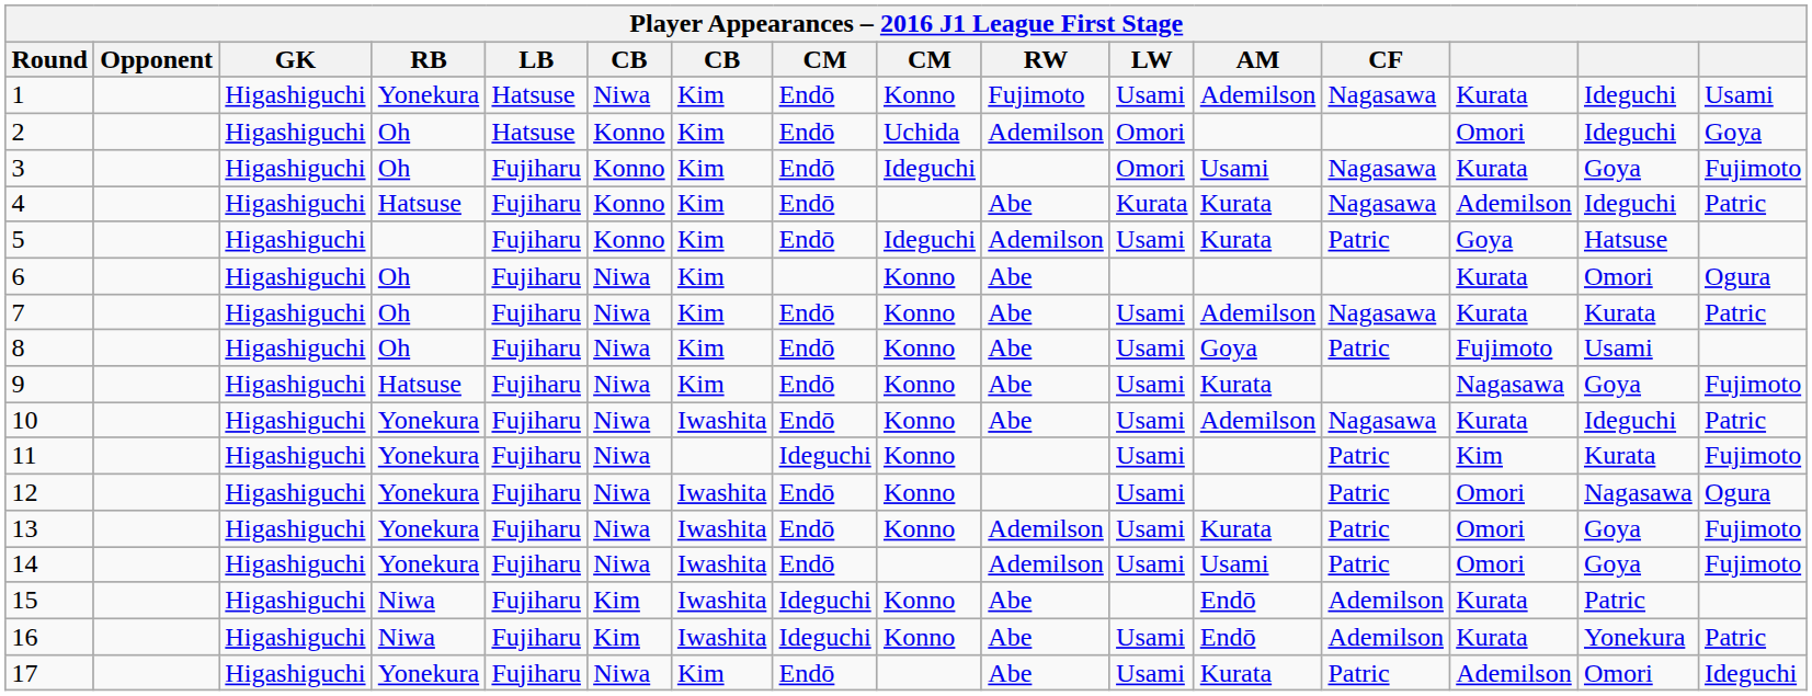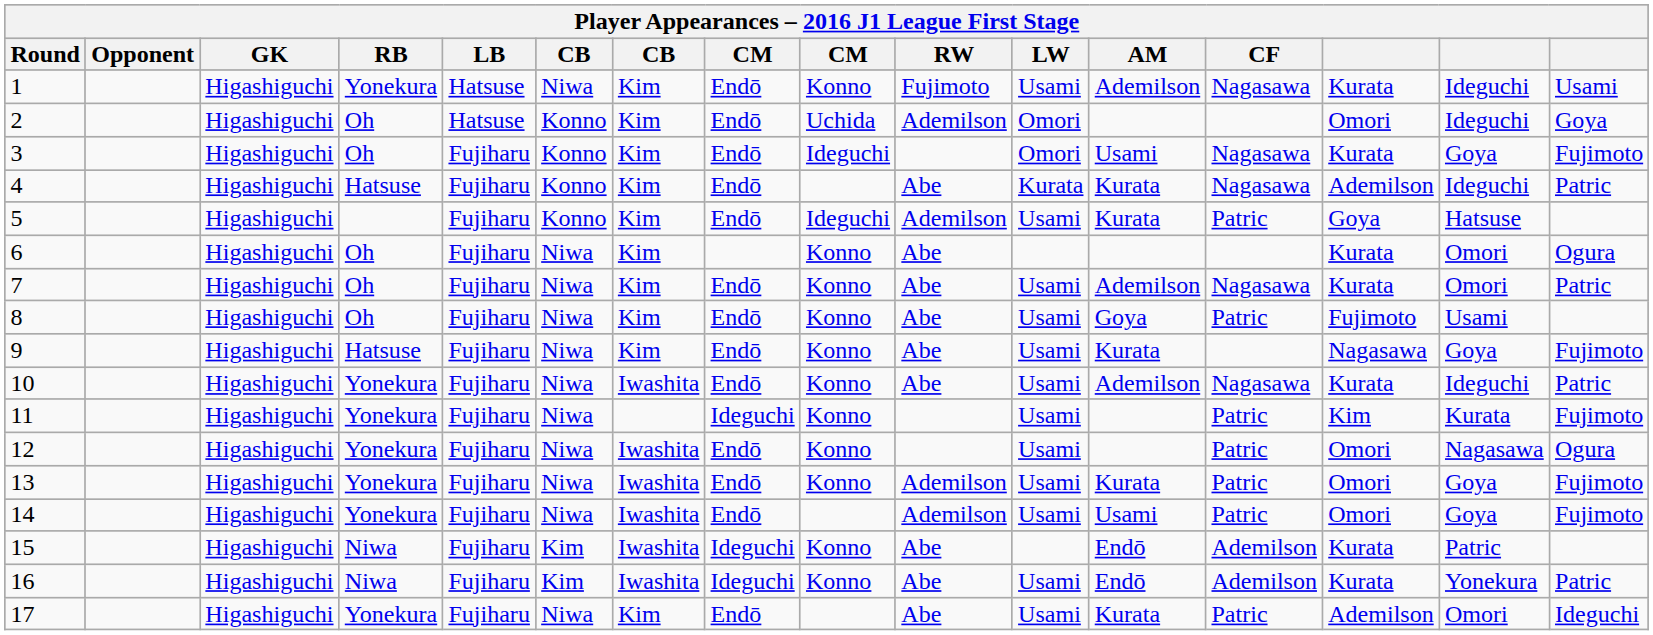7 | column 15: Kurata -> Omori
